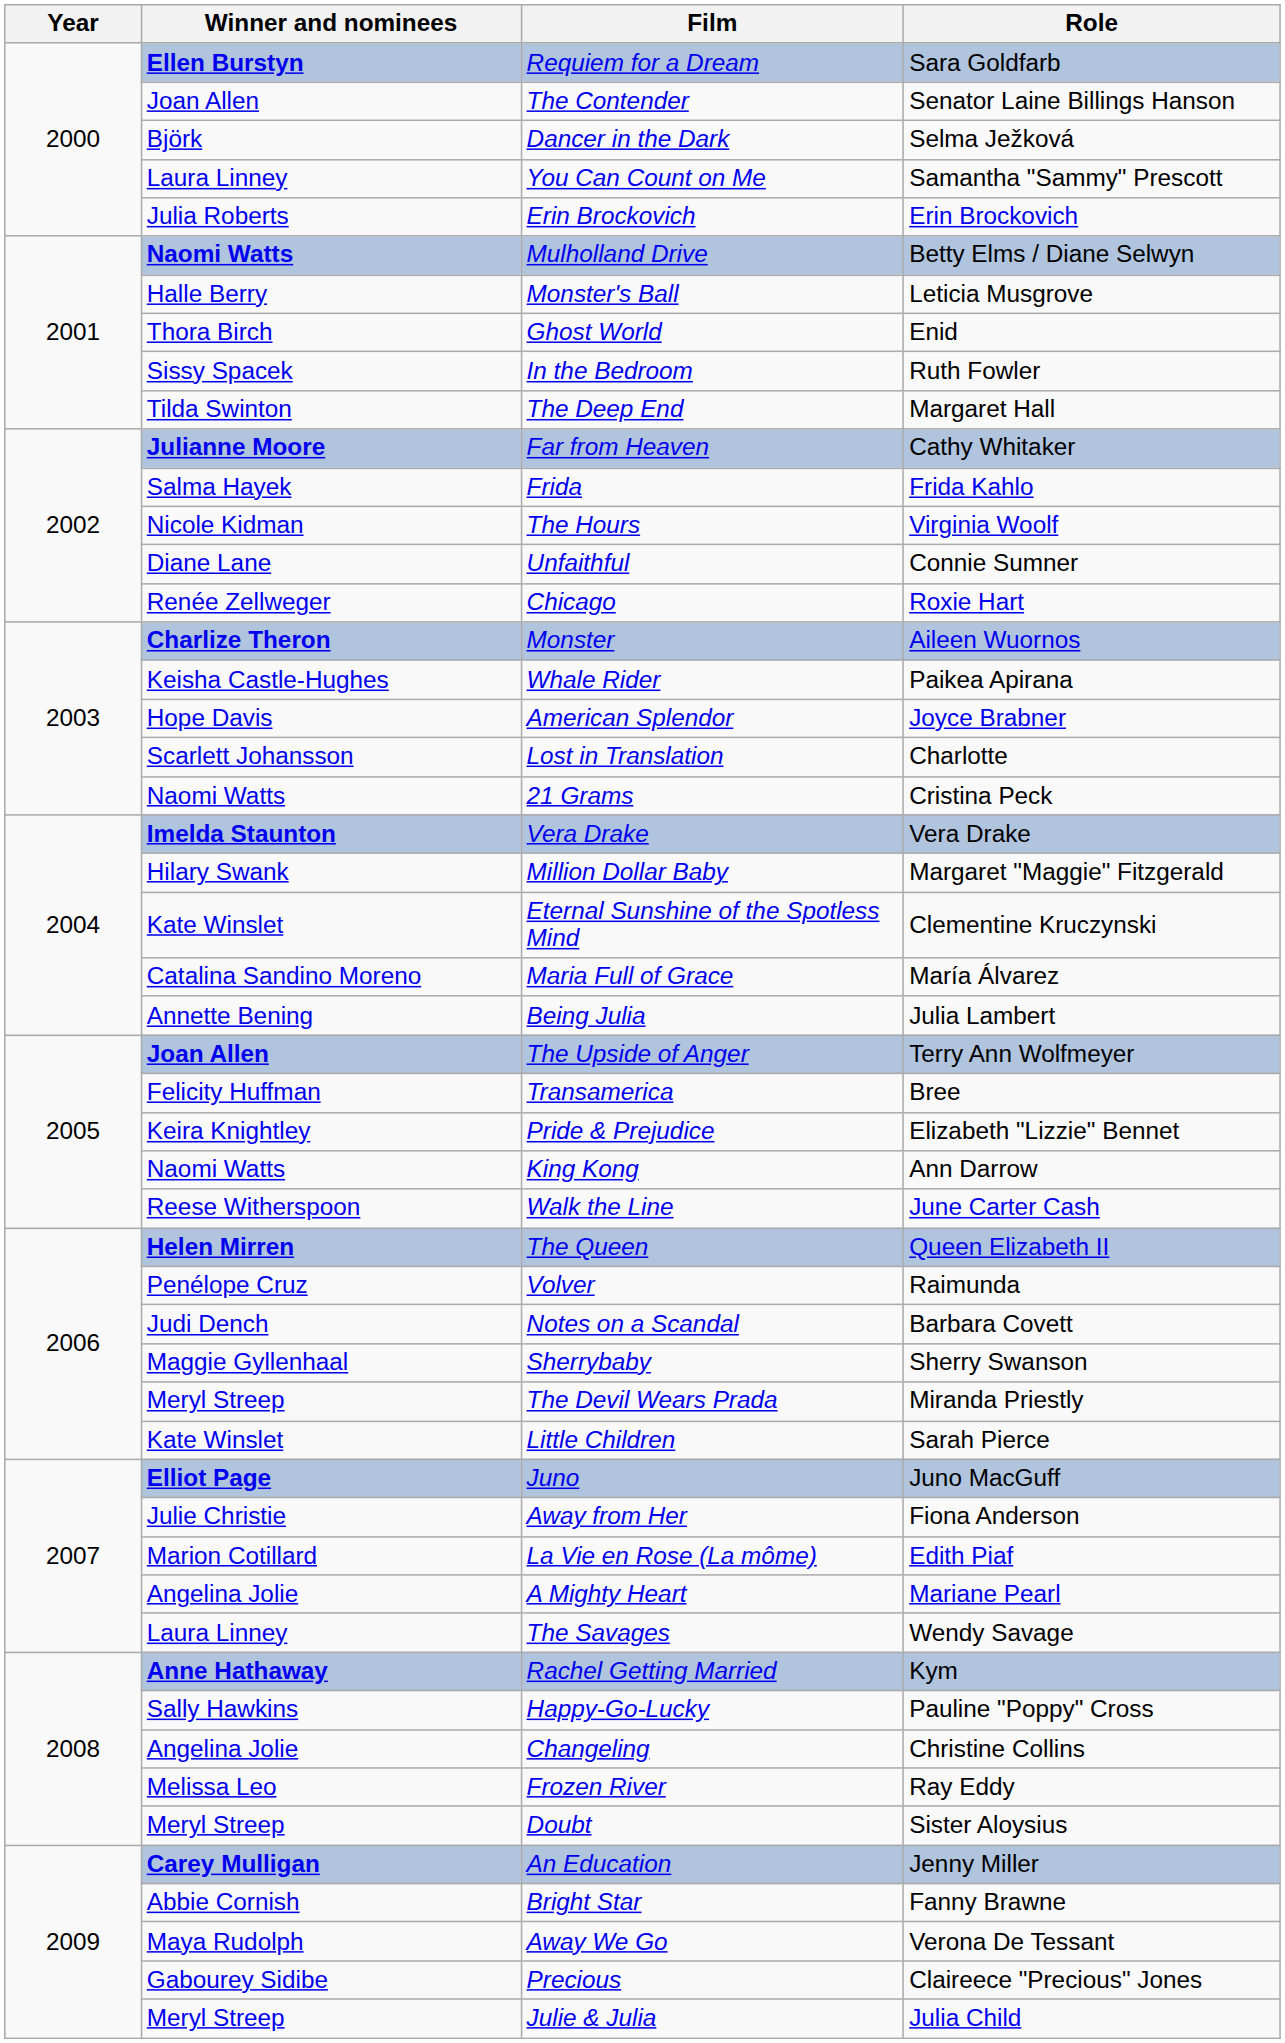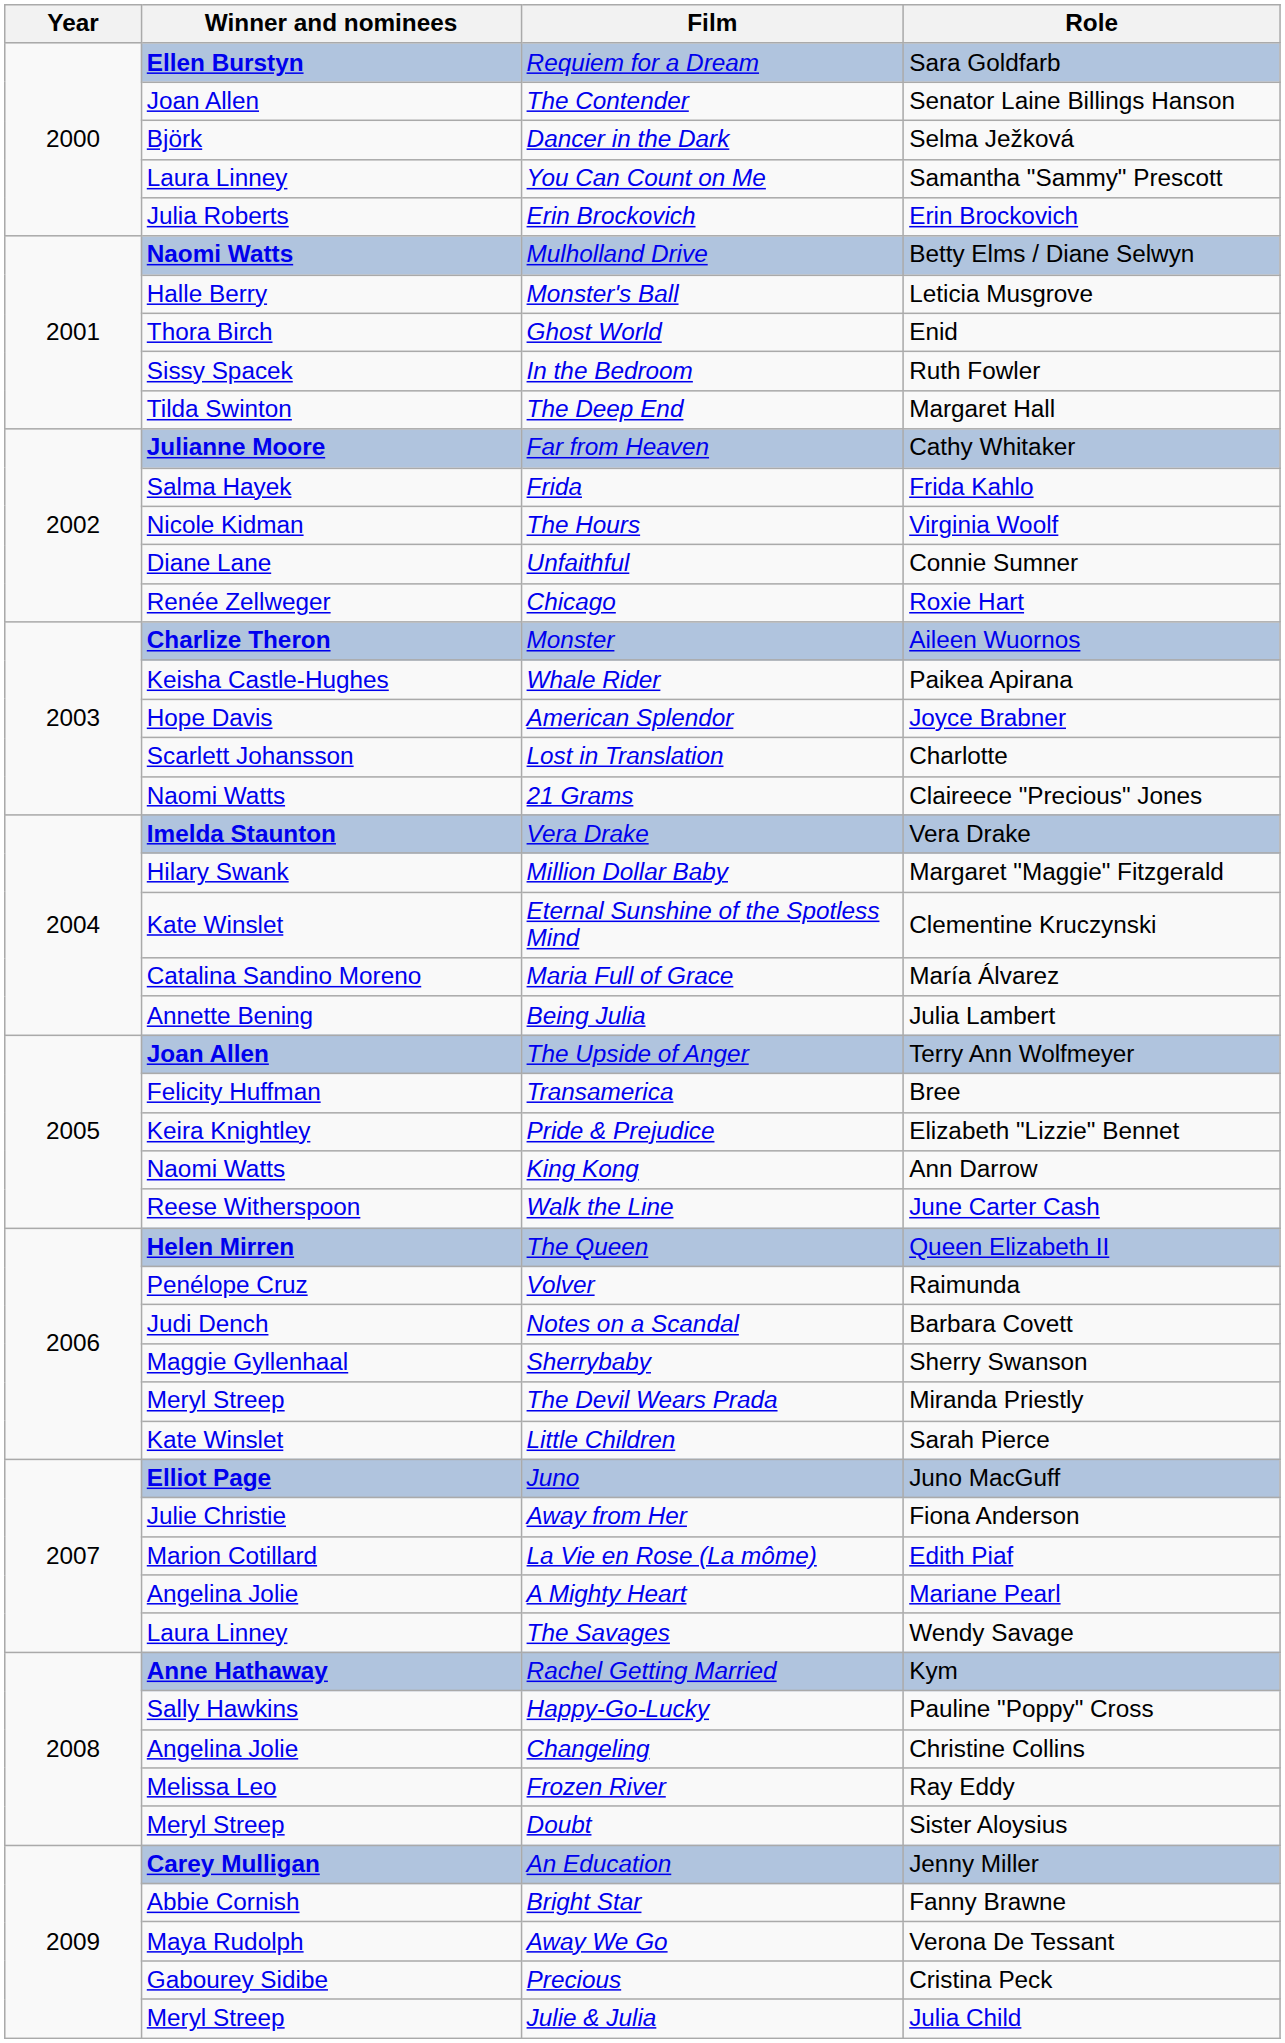21 Grams | Role: Cristina Peck -> Claireece "Precious" Jones
Precious | Role: Claireece "Precious" Jones -> Cristina Peck
